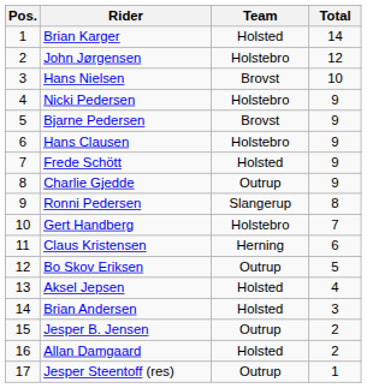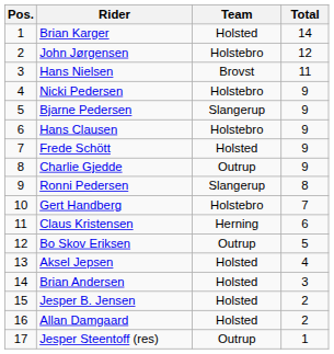Hans Nielsen | Total: 10 -> 11
Bjarne Pedersen | Team: Brovst -> Slangerup
Jesper B. Jensen | Team: Outrup -> Holsted
